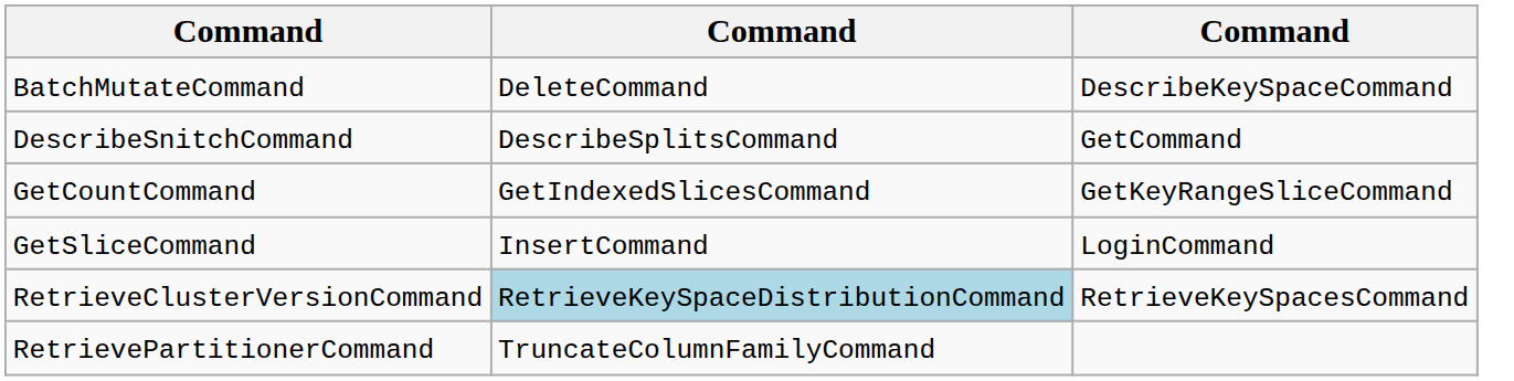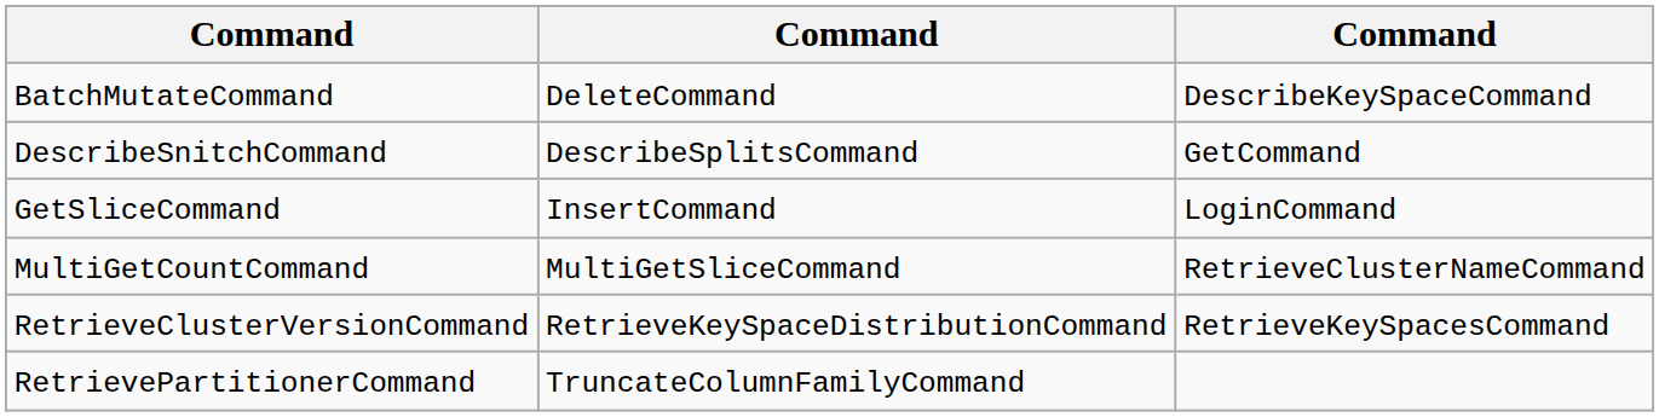- row: GetCountCommand | GetIndexedSlicesCommand | GetKeyRangeSliceCommand
+ row: MultiGetCountCommand | MultiGetSliceCommand | RetrieveClusterNameCommand
RetrieveClusterVersionCommand | column 2: lightblue background -> no background
